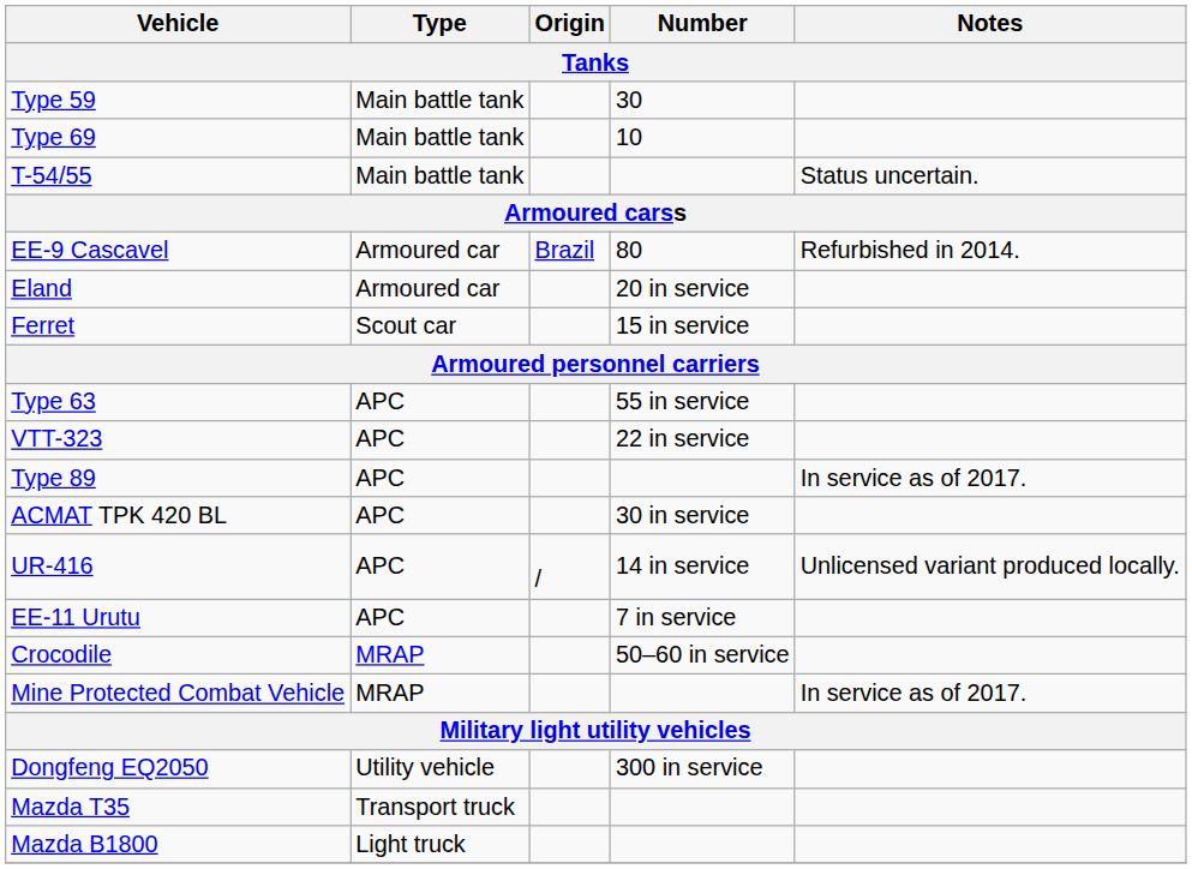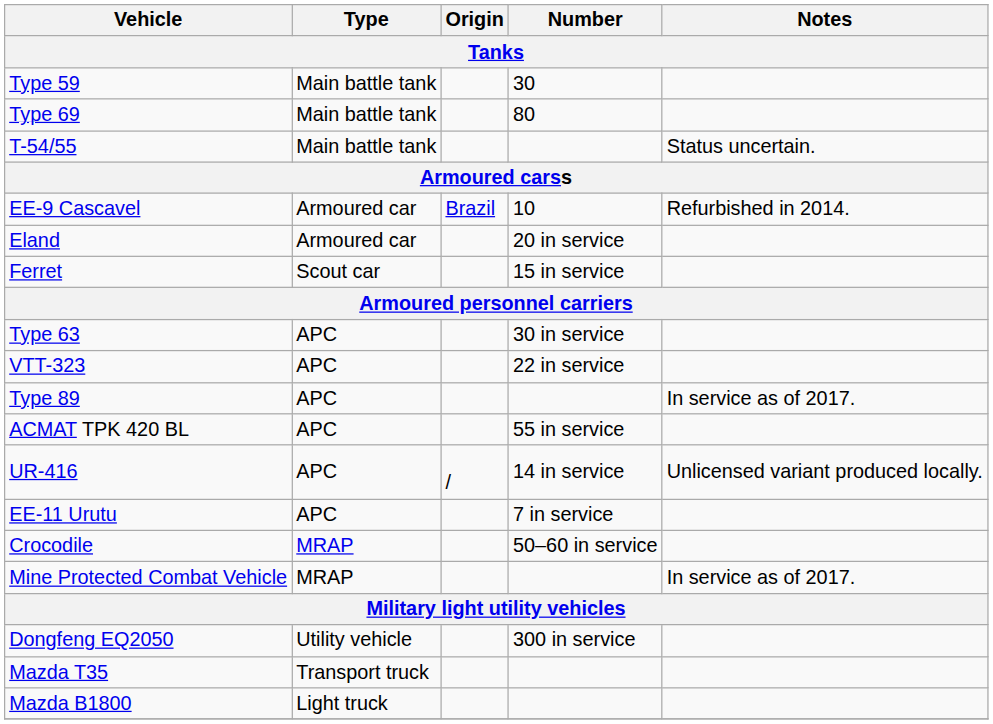Type 69 | Number: 10 -> 80
EE-9 Cascavel | Number: 80 -> 10
Type 63 | Number: 55 in service -> 30 in service
ACMAT TPK 420 BL | Number: 30 in service -> 55 in service
